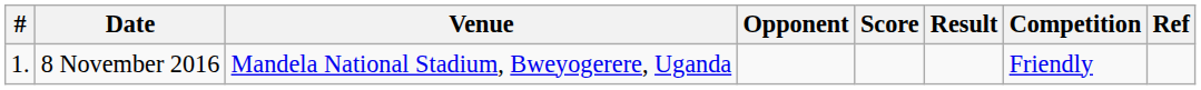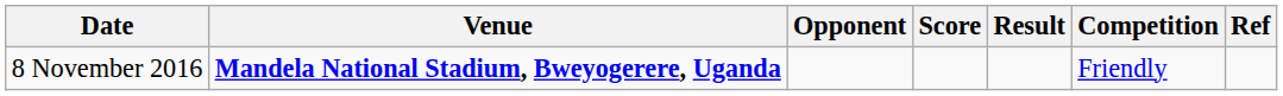- column: # | 1.
8 November 2016 | Venue: normal -> bold
